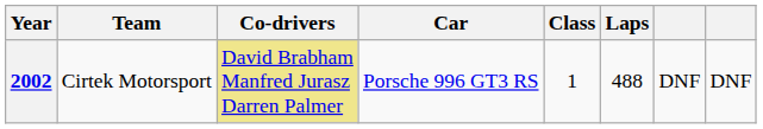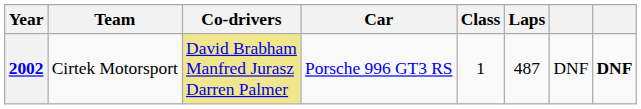2002 | Laps: 488 -> 487
2002 | column 8: normal -> bold
